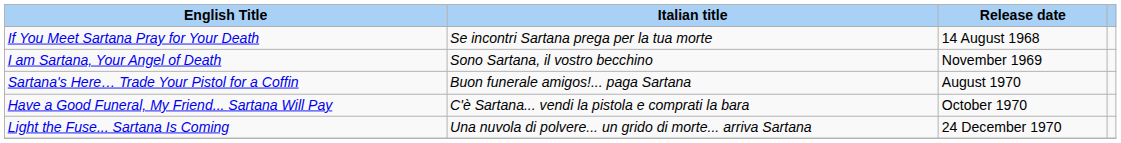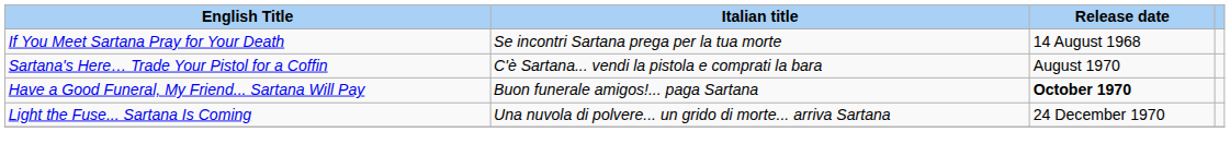- row: I am Sartana, Your Angel of Death | Sono Sartana, il vostro becchino | November 1969
Sartana's Here… Trade Your Pistol for a Coffin | Italian title: Buon funerale amigos!... paga Sartana -> C'è Sartana... vendi la pistola e comprati la bara
Have a Good Funeral, My Friend... Sartana Will Pay | Italian title: C'è Sartana... vendi la pistola e comprati la bara -> Buon funerale amigos!... paga Sartana
Have a Good Funeral, My Friend... Sartana Will Pay | Release date: normal -> bold
